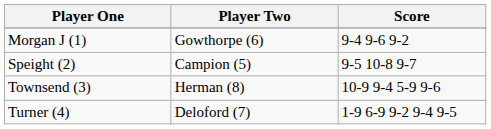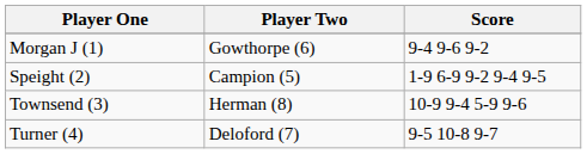Speight (2) | Score: 9-5 10-8 9-7 -> 1-9 6-9 9-2 9-4 9-5
Turner (4) | Score: 1-9 6-9 9-2 9-4 9-5 -> 9-5 10-8 9-7
